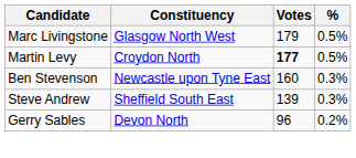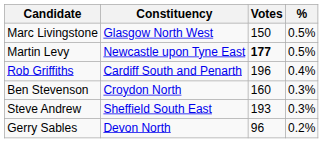Marc Livingstone | Votes: 179 -> 150
Martin Levy | Constituency: Croydon North -> Newcastle upon Tyne East
+ row: Rob Griffiths | Cardiff South and Penarth | 196 | 0.4%
Ben Stevenson | Constituency: Newcastle upon Tyne East -> Croydon North
Steve Andrew | Votes: 139 -> 193
